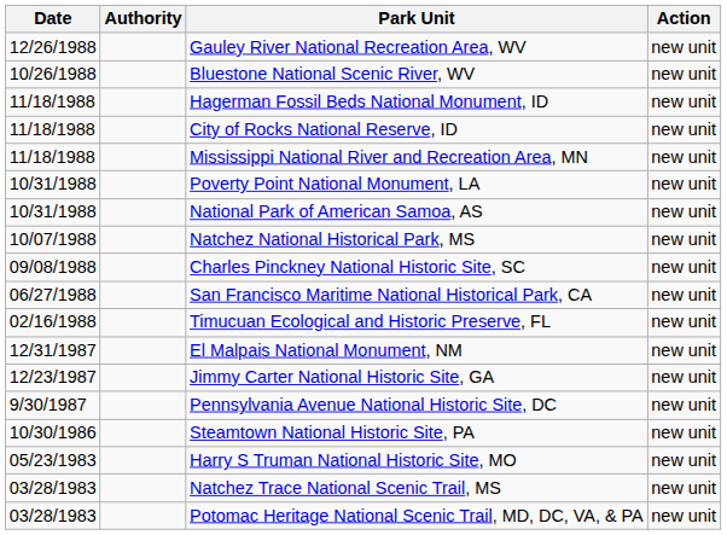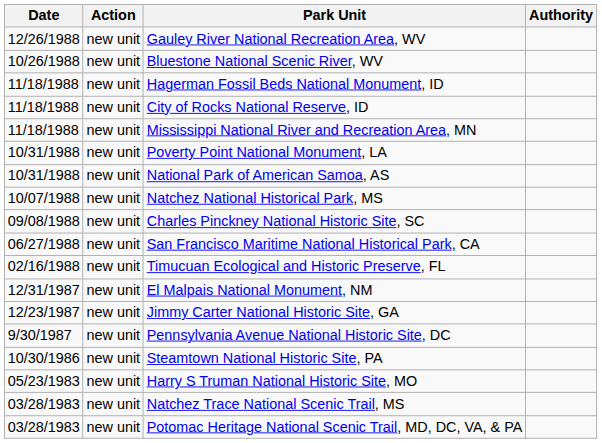columns swapped: Authority <-> Action
